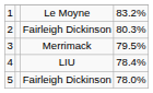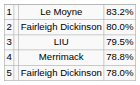2 | column 4: 80.3% -> 80.0%
3 | column 3: Merrimack -> LIU
4 | column 3: LIU -> Merrimack
4 | column 4: 78.4% -> 78.8%
